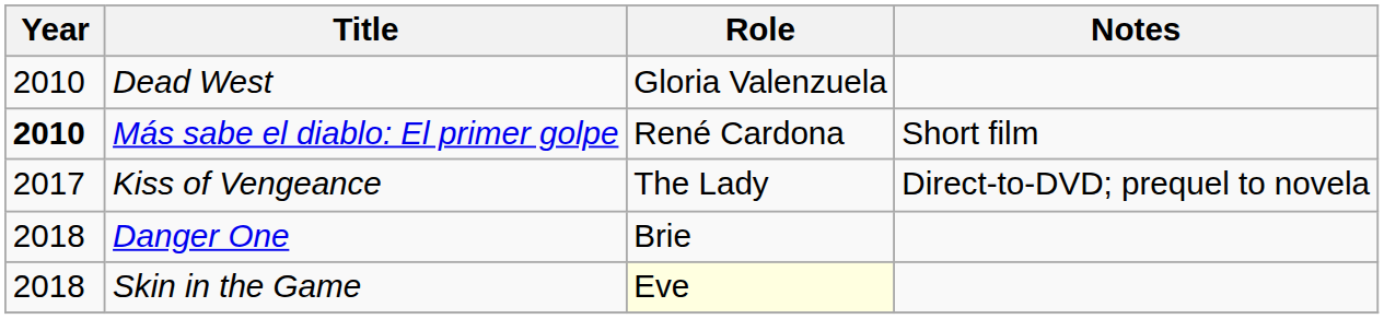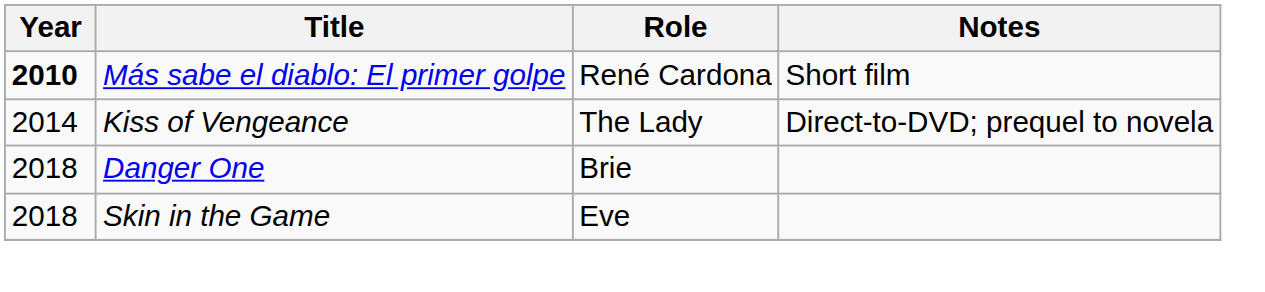- row: 2010 | Dead West | Gloria Valenzuela
Kiss of Vengeance | Year: 2017 -> 2014
Skin in the Game | Role: lightyellow background -> no background
